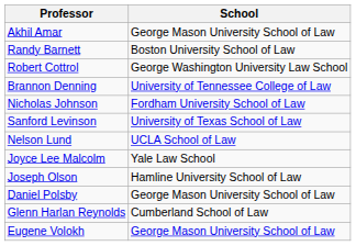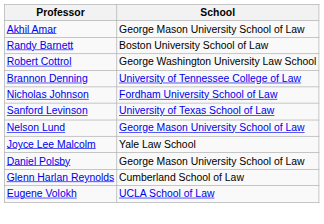Nelson Lund | School: UCLA School of Law -> George Mason University School of Law
- row: Joseph Olson | Hamline University School of Law
Eugene Volokh | School: George Mason University School of Law -> UCLA School of Law
